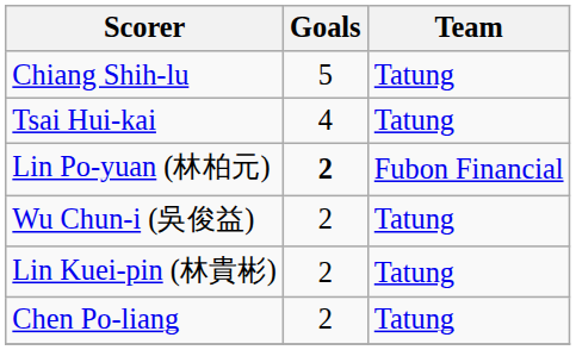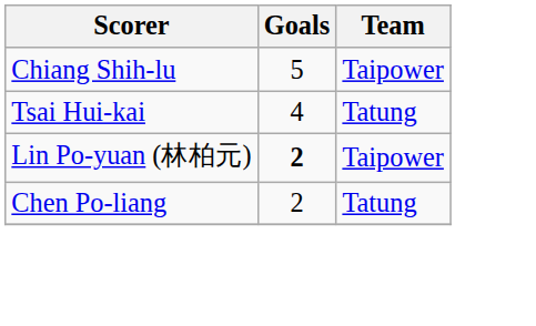Chiang Shih-lu | Team: Tatung -> Taipower
Lin Po-yuan (林柏元) | Team: Fubon Financial -> Taipower
- row: Wu Chun-i (吳俊益) | 2 | Tatung
- row: Lin Kuei-pin (林貴彬) | 2 | Tatung
